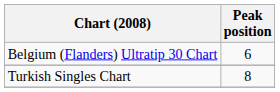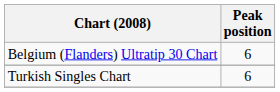Turkish Singles Chart | Peak position: 8 -> 6
